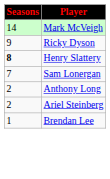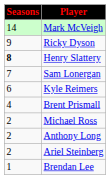+ row: 6 | Kyle Reimers
+ row: 4 | Brent Prismall
+ row: 2 | Michael Ross
